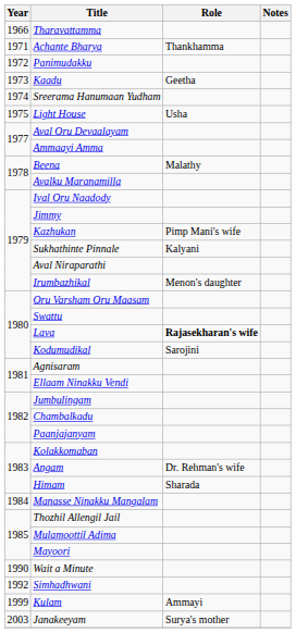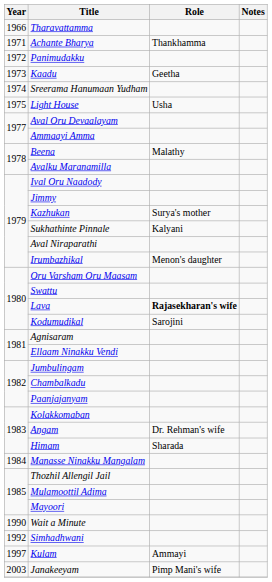Kazhukan | Role: Pimp Mani's wife -> Surya's mother
Kulam | Year: 1999 -> 1997
Janakeeyam | Role: Surya's mother -> Pimp Mani's wife
